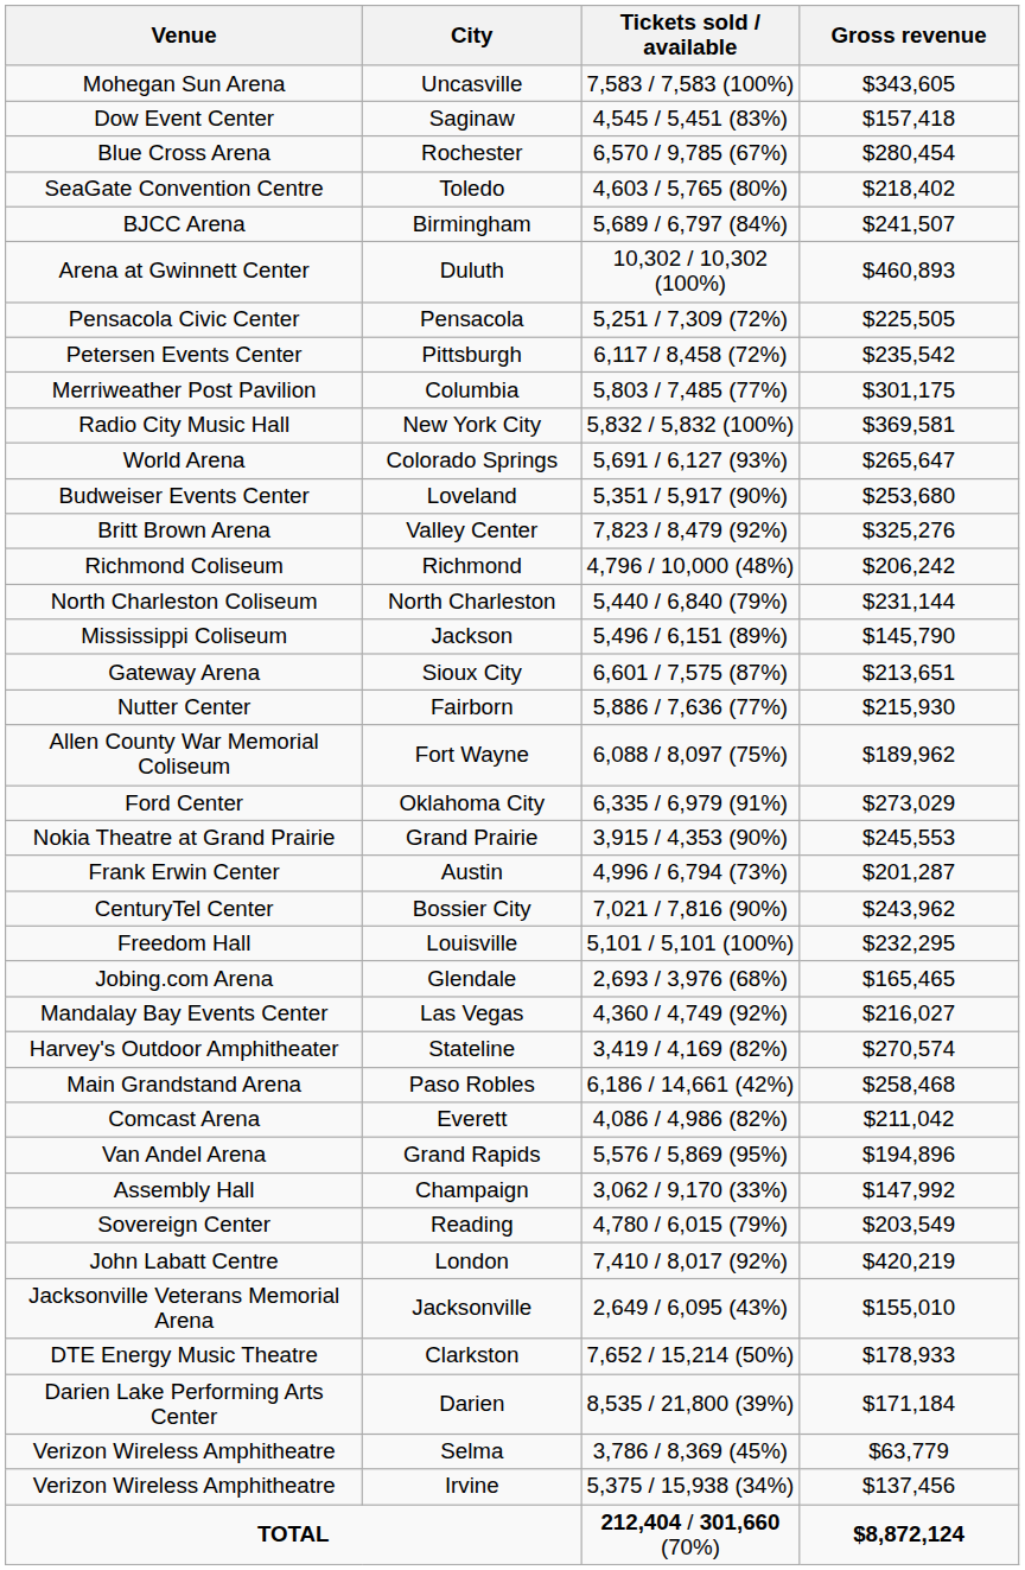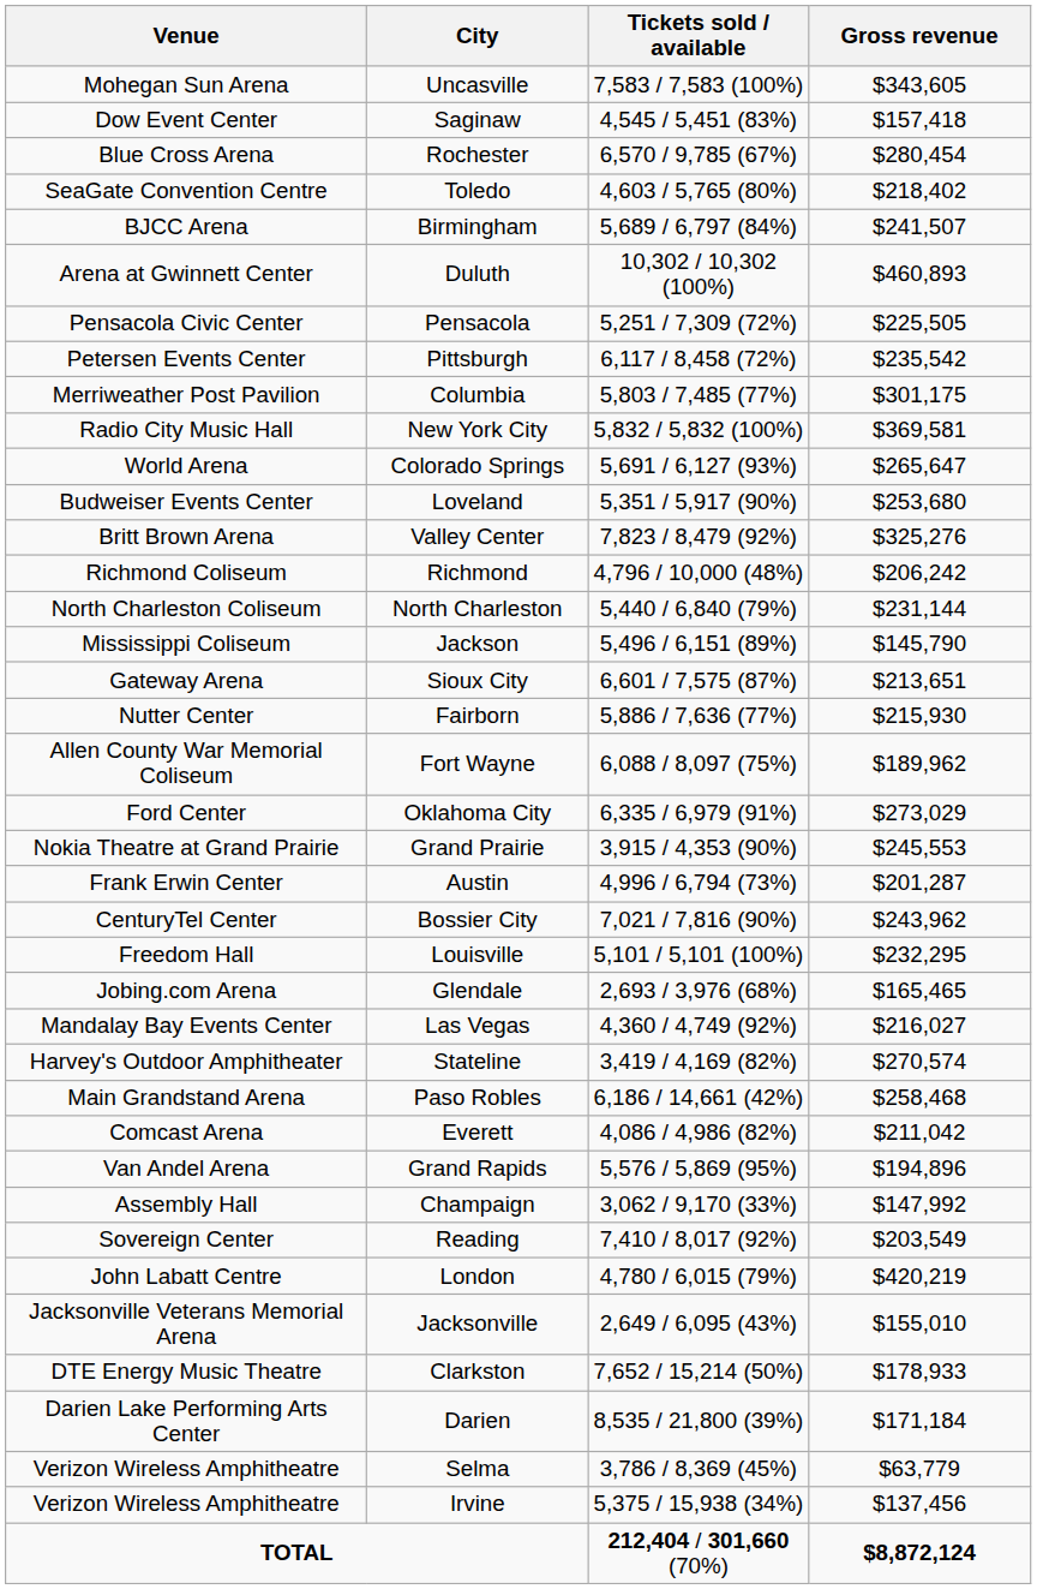Reading | Tickets sold / available: 4,780 / 6,015 (79%) -> 7,410 / 8,017 (92%)
London | Tickets sold / available: 7,410 / 8,017 (92%) -> 4,780 / 6,015 (79%)
